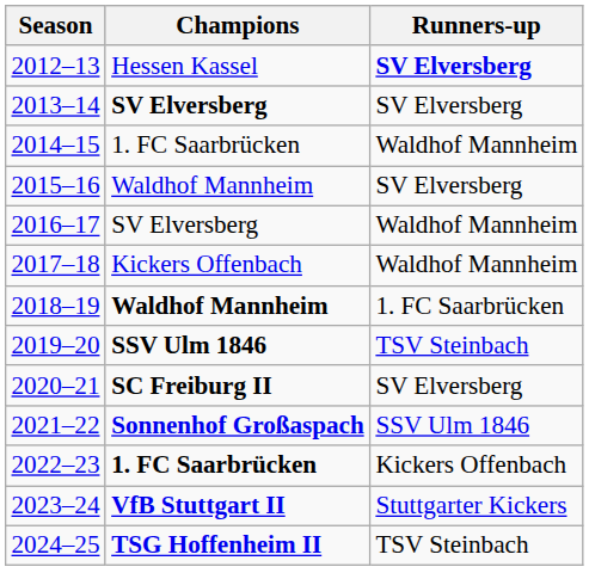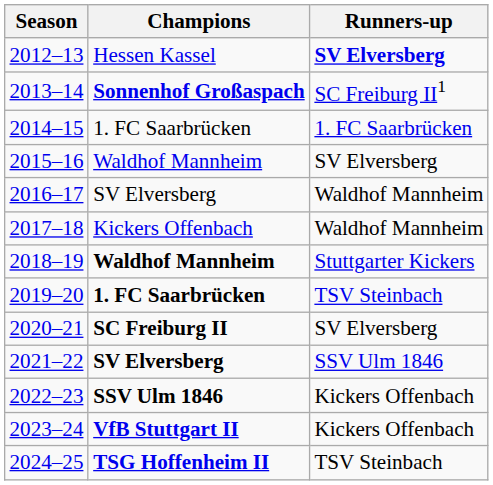2013–14 | Champions: SV Elversberg -> Sonnenhof Großaspach
2013–14 | Runners-up: SV Elversberg -> SC Freiburg II1
2014–15 | Runners-up: Waldhof Mannheim -> 1. FC Saarbrücken
2018–19 | Runners-up: 1. FC Saarbrücken -> Stuttgarter Kickers
2019–20 | Champions: SSV Ulm 1846 -> 1. FC Saarbrücken
2021–22 | Champions: Sonnenhof Großaspach -> SV Elversberg
2022–23 | Champions: 1. FC Saarbrücken -> SSV Ulm 1846
2023–24 | Runners-up: Stuttgarter Kickers -> Kickers Offenbach
